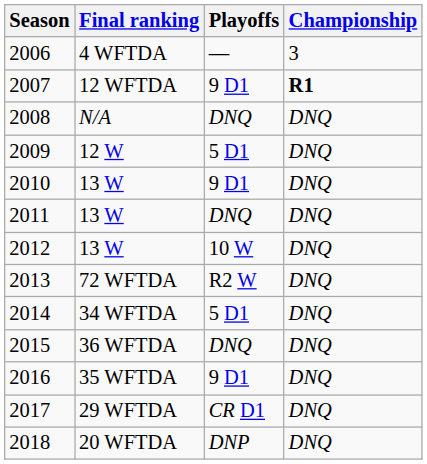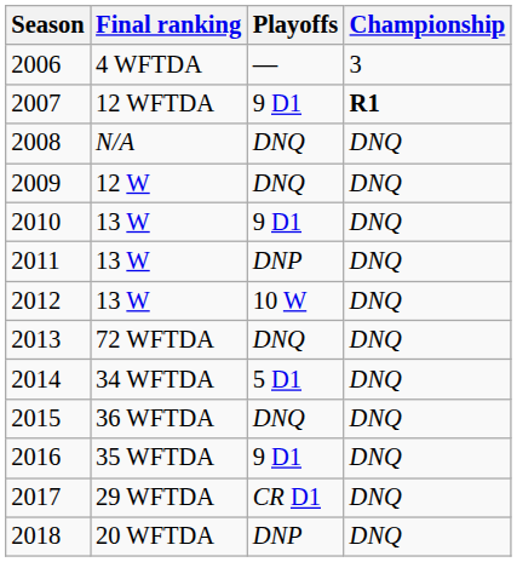2009 | Playoffs: 5 D1 -> DNQ
2011 | Playoffs: DNQ -> DNP
2013 | Playoffs: R2 W -> DNQ
